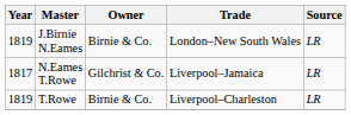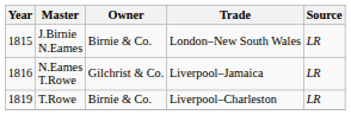J.Birnie N.Eames | Year: 1819 -> 1815
N.Eames T.Rowe | Year: 1817 -> 1816
